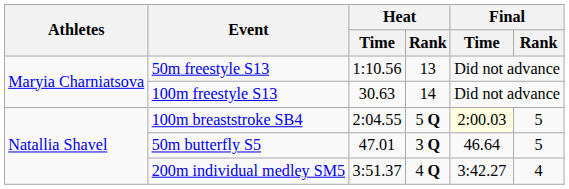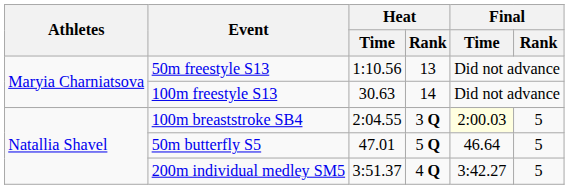100m breaststroke SB4 | Heat / Rank: 5 Q -> 3 Q
50m butterfly S5 | Heat / Rank: 3 Q -> 5 Q
200m individual medley SM5 | Final / Rank: 4 -> 5
